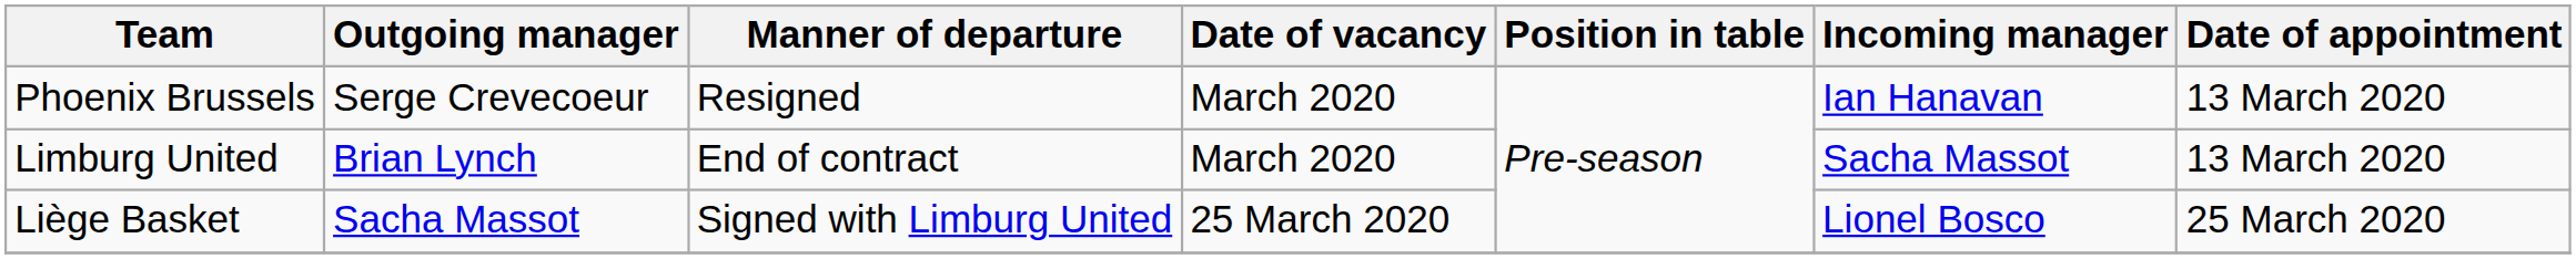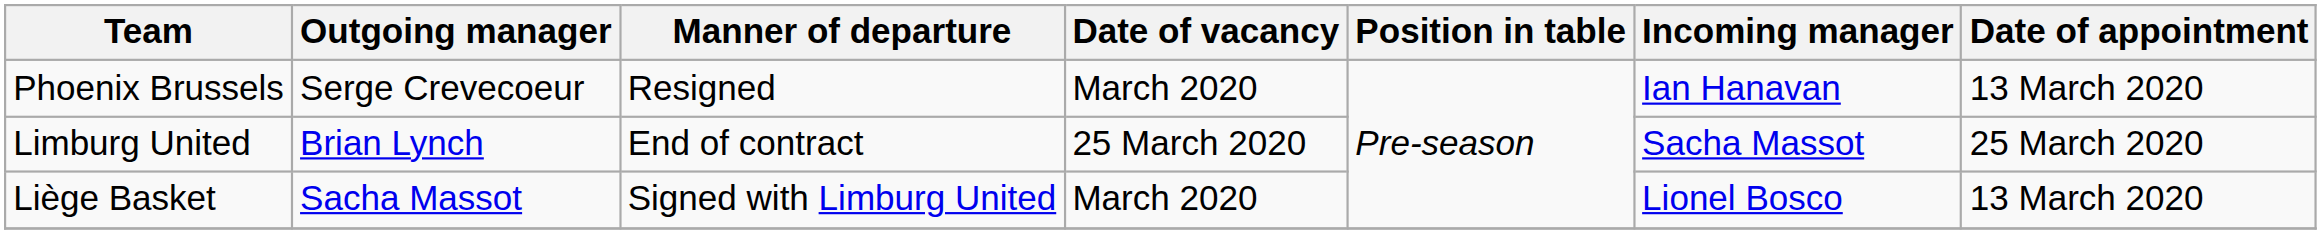Limburg United | Date of vacancy: March 2020 -> 25 March 2020
Limburg United | Date of appointment: 13 March 2020 -> 25 March 2020
Liège Basket | Date of vacancy: 25 March 2020 -> March 2020
Liège Basket | Date of appointment: 25 March 2020 -> 13 March 2020
